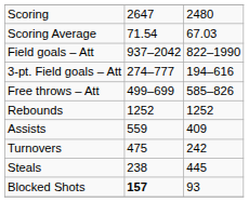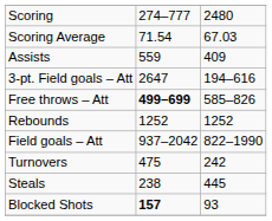Scoring | column 2: 2647 -> 274–777
rows swapped: Field goals – Att <-> Assists
3-pt. Field goals – Att | column 2: 274–777 -> 2647
Free throws – Att | column 2: normal -> bold
